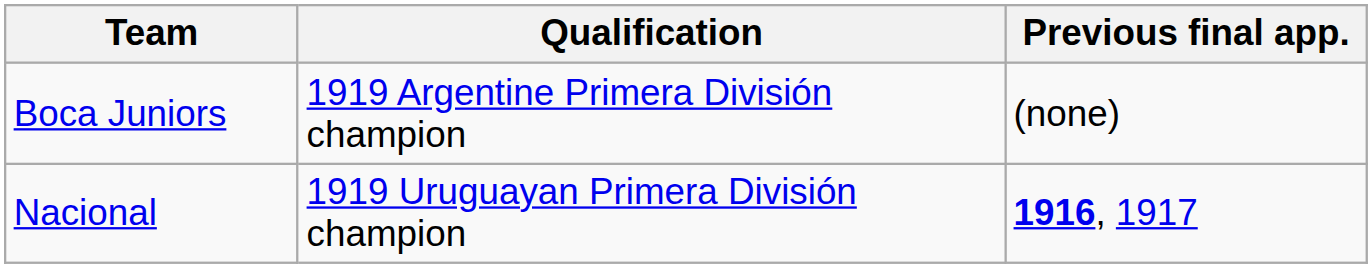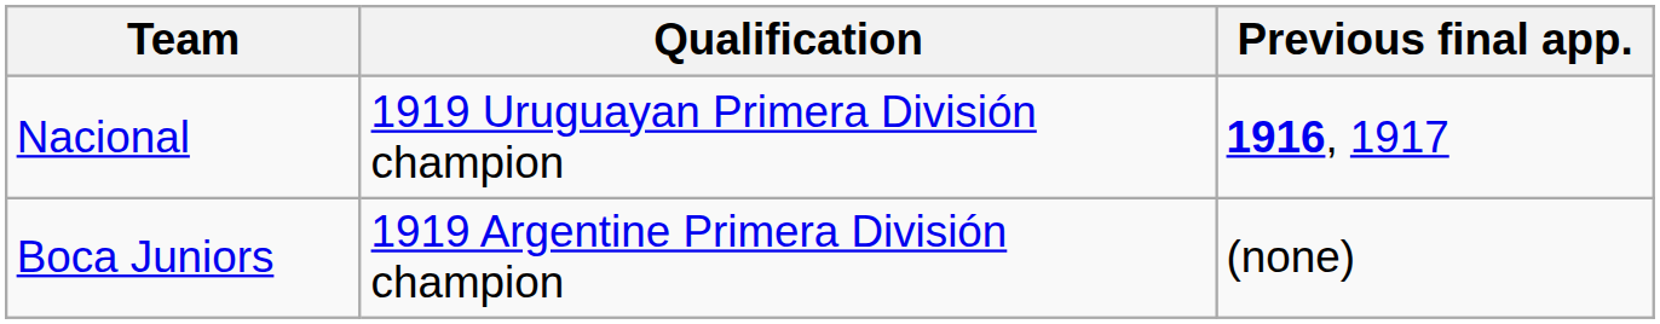rows swapped: Nacional <-> Boca Juniors
